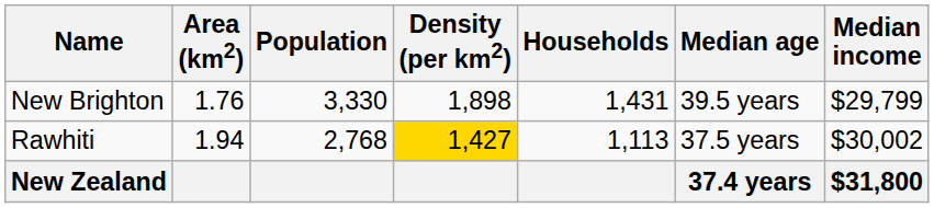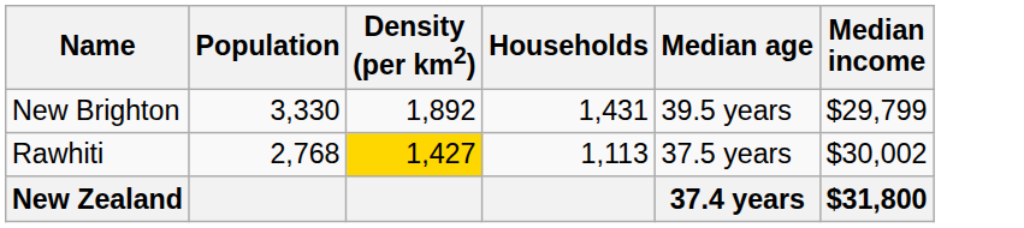- column: Area (km2) | 1.76 | 1.94
New Brighton | Density (per km2): 1,898 -> 1,892
